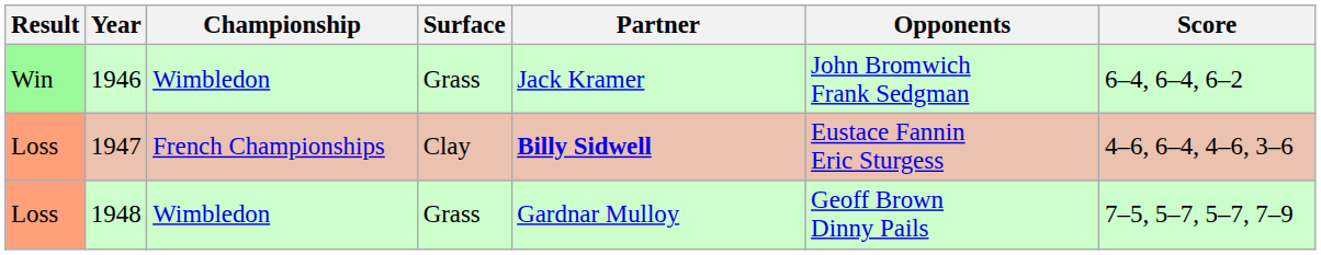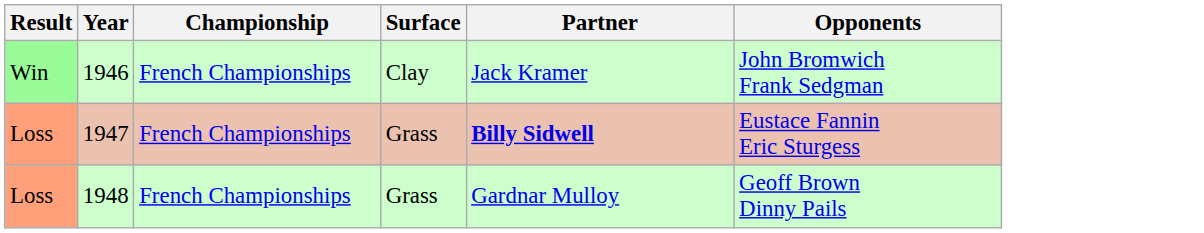- column: Score | 6–4, 6–4, 6–2 | 4–6, 6–4, 4–6, 3–6 | 7–5, 5–7, 5–7, 7–9
1946 | Championship: Wimbledon -> French Championships
1946 | Surface: Grass -> Clay
1947 | Surface: Clay -> Grass
1948 | Championship: Wimbledon -> French Championships
